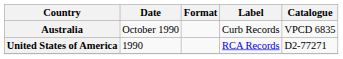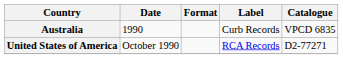Australia | Date: October 1990 -> 1990
United States of America | Date: 1990 -> October 1990
